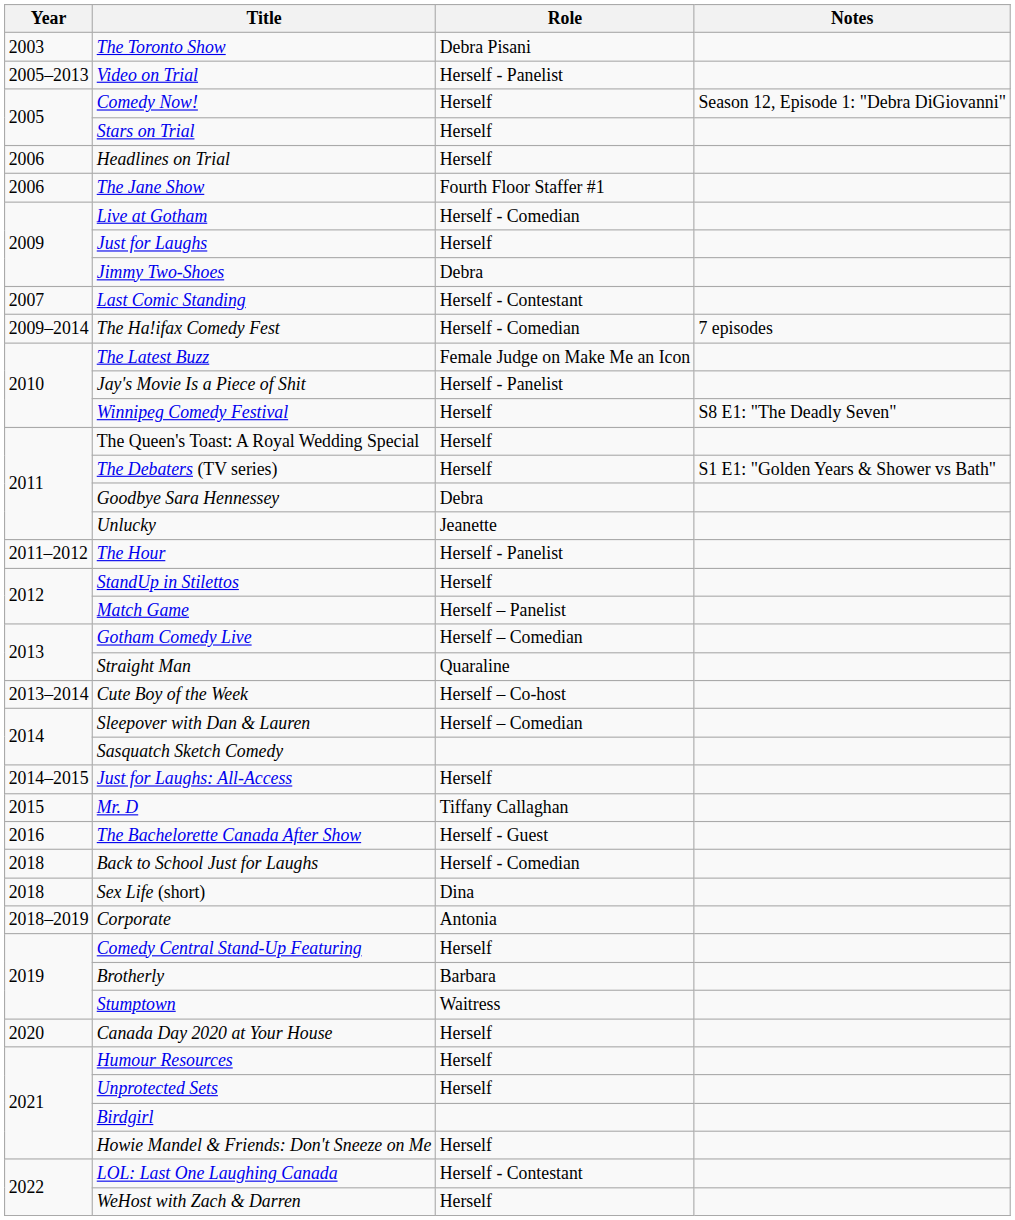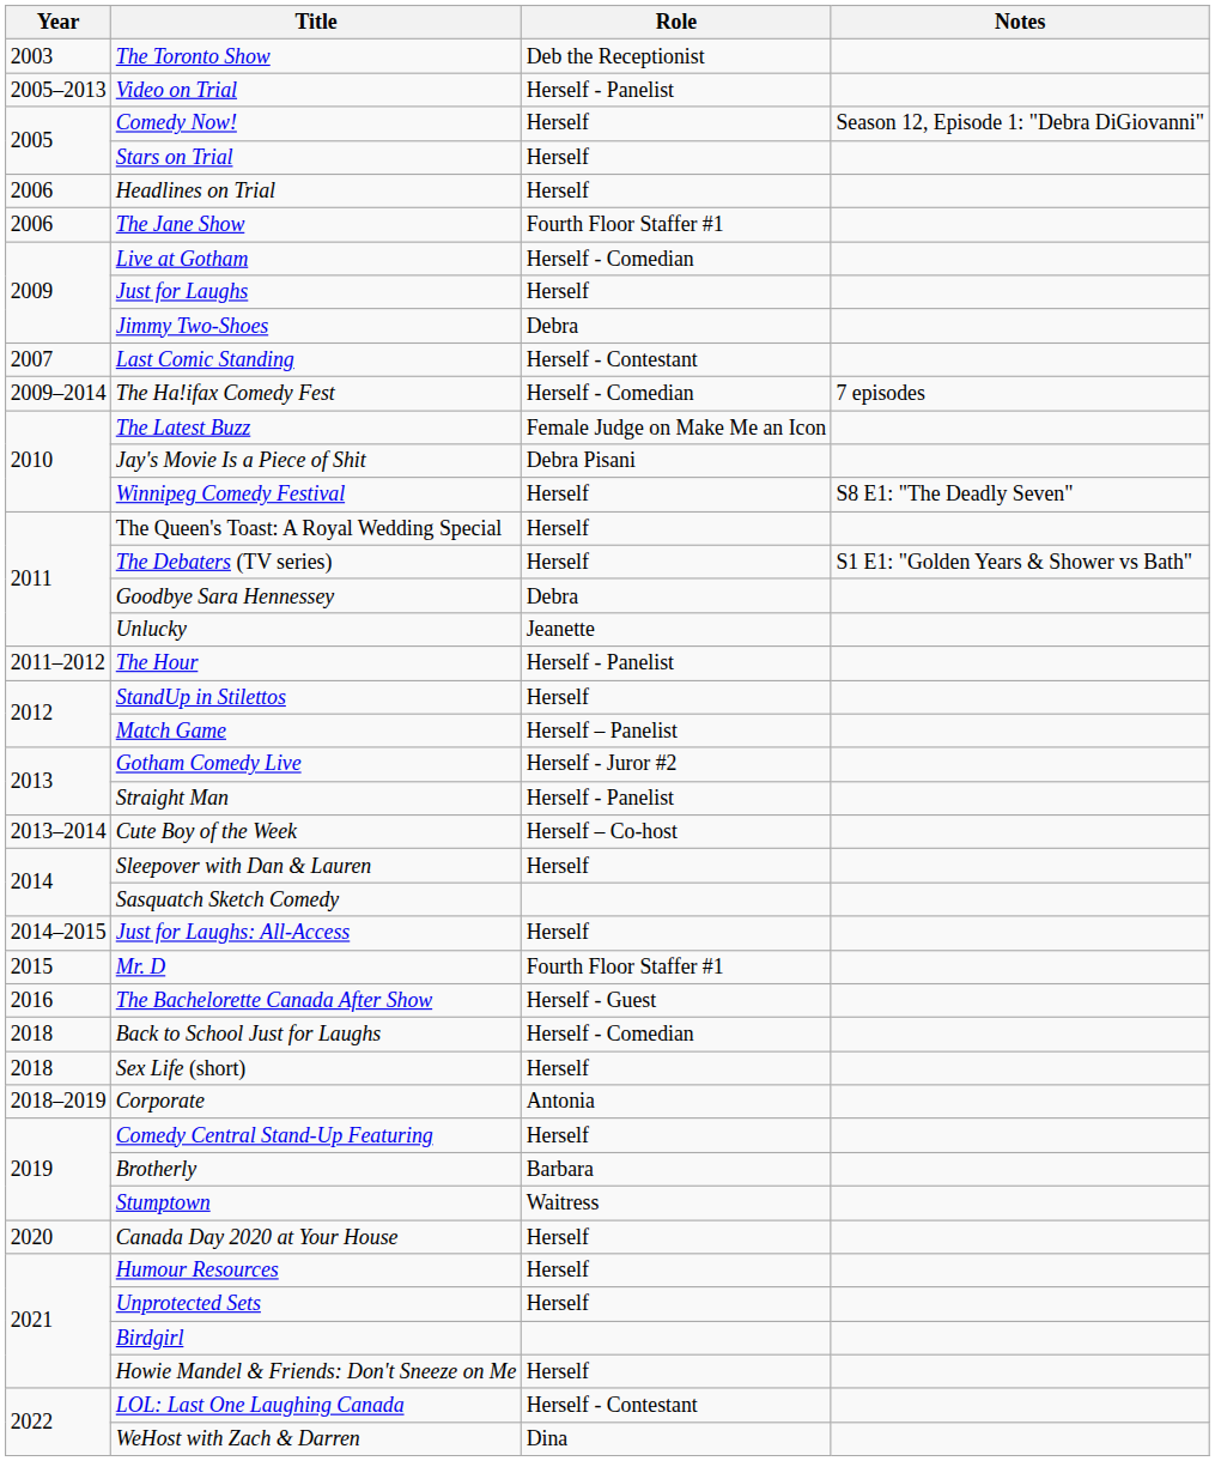The Toronto Show | Role: Debra Pisani -> Deb the Receptionist
Jay's Movie Is a Piece of Shit | Role: Herself - Panelist -> Debra Pisani
Gotham Comedy Live | Role: Herself – Comedian -> Herself - Juror #2
Straight Man | Role: Quaraline -> Herself - Panelist
Sleepover with Dan & Lauren | Role: Herself – Comedian -> Herself
Mr. D | Role: Tiffany Callaghan -> Fourth Floor Staffer #1
Sex Life (short) | Role: Dina -> Herself
WeHost with Zach & Darren | Role: Herself -> Dina
